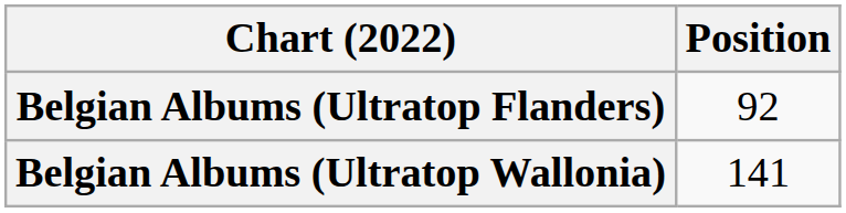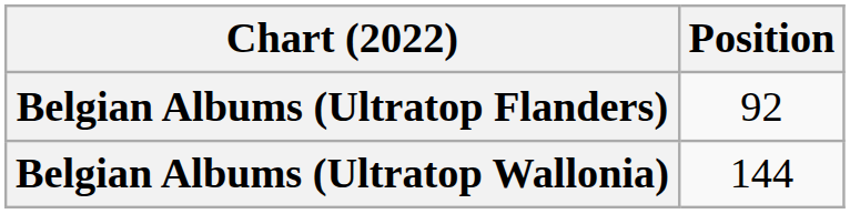Belgian Albums (Ultratop Wallonia) | Position: 141 -> 144
